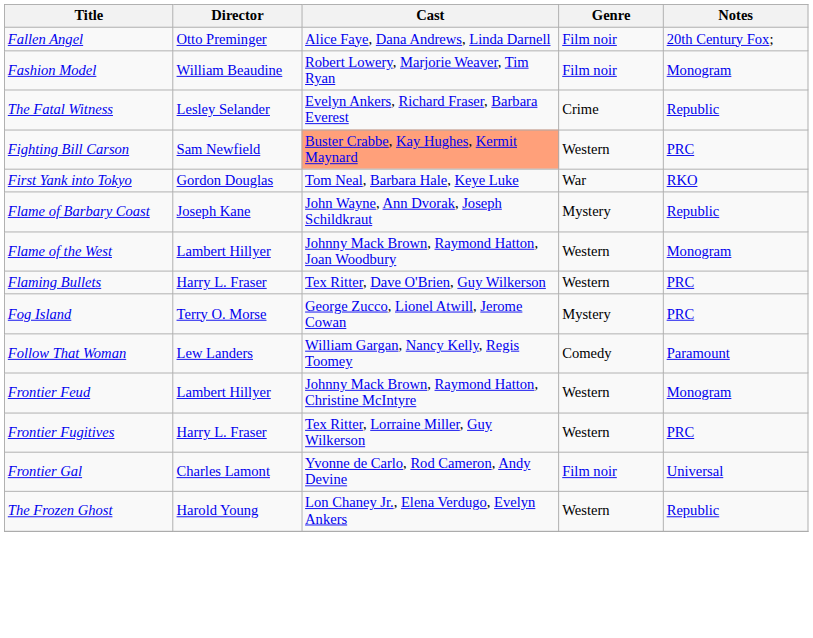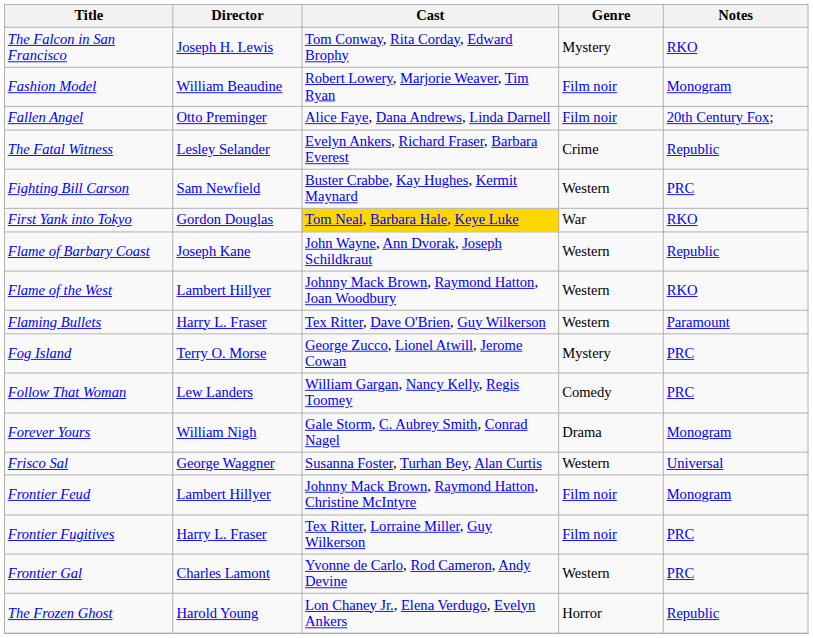+ row: The Falcon in San Francisco | Joseph H. Lewis | Tom Conway, Rita Corday, Edward Brophy | Mystery | RKO
rows swapped: Fallen Angel <-> Fashion Model
Fighting Bill Carson | Cast: lightsalmon background -> no background
First Yank into Tokyo | Cast: no background -> gold background
Flame of Barbary Coast | Genre: Mystery -> Western
Flame of the West | Notes: Monogram -> RKO
Flaming Bullets | Notes: PRC -> Paramount
Follow That Woman | Notes: Paramount -> PRC
+ row: Forever Yours | William Nigh | Gale Storm, C. Aubrey Smith, Conrad Nagel | Drama | Monogram
+ row: Frisco Sal | George Waggner | Susanna Foster, Turhan Bey, Alan Curtis | Western | Universal
Frontier Feud | Genre: Western -> Film noir
Frontier Fugitives | Genre: Western -> Film noir
Frontier Gal | Genre: Film noir -> Western
Frontier Gal | Notes: Universal -> PRC
The Frozen Ghost | Genre: Western -> Horror
